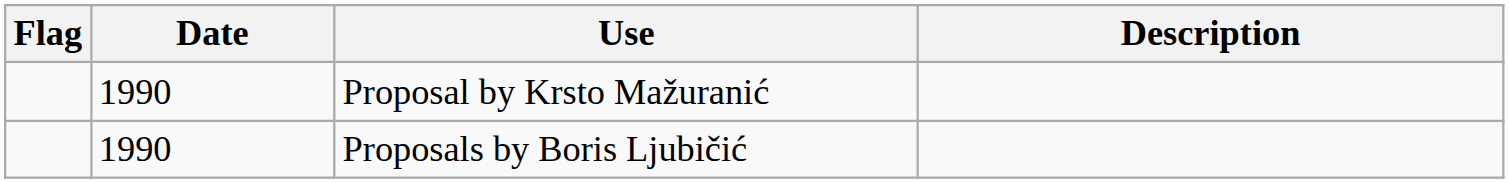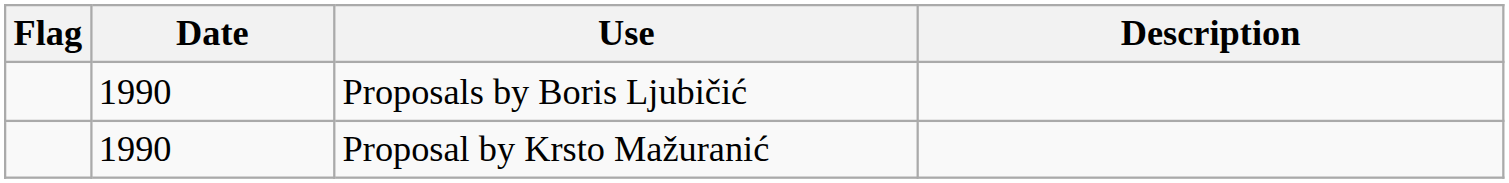rows swapped: Proposal by Krsto Mažuranić <-> Proposals by Boris Ljubičić
